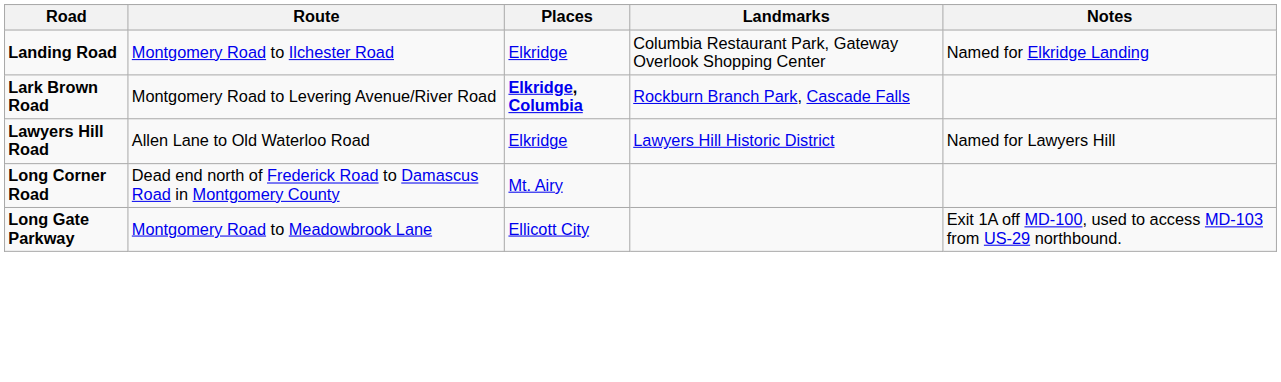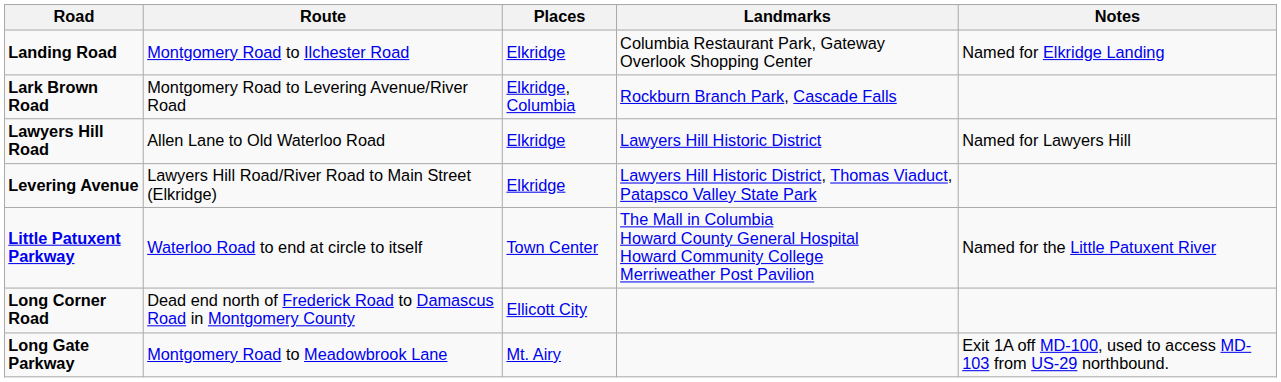Lark Brown Road | Places: bold -> normal
+ row: Levering Avenue | Lawyers Hill Road/River Road to Main Street (Elkridge) | Elkridge | Lawyers Hill Historic District, Thomas Viaduct, Patapsco Valley State Park
+ row: Little Patuxent Parkway | Waterloo Road to end at circle to itself | Town Center | The Mall in Columbia Howard County General Hospital Howard Community College Merriweather Post Pavilion | Named for the Little Patuxent River
Long Corner Road | Places: Mt. Airy -> Ellicott City
Long Gate Parkway | Places: Ellicott City -> Mt. Airy
